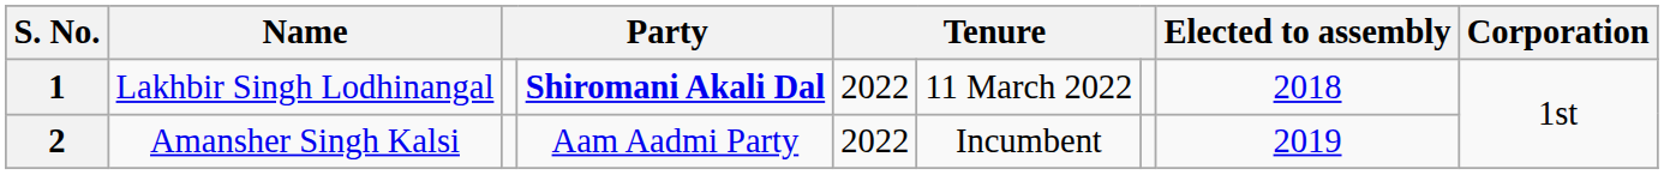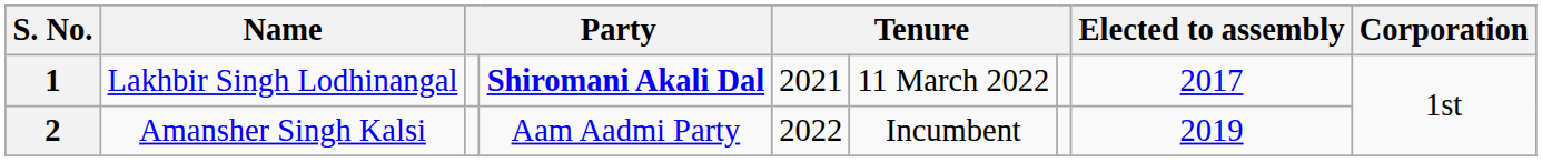1 | column 5: 2022 -> 2021
1 | Elected to assembly: 2018 -> 2017
